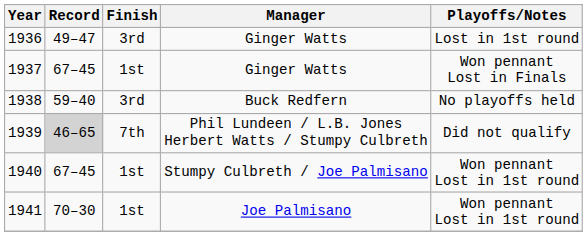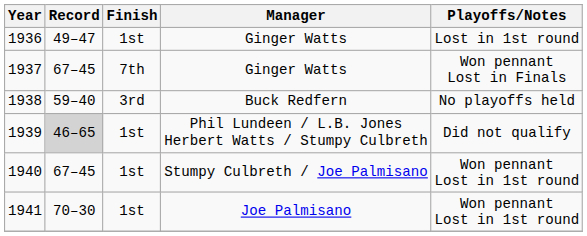1936 | Finish: 3rd -> 1st
1937 | Finish: 1st -> 7th
1939 | Finish: 7th -> 1st
